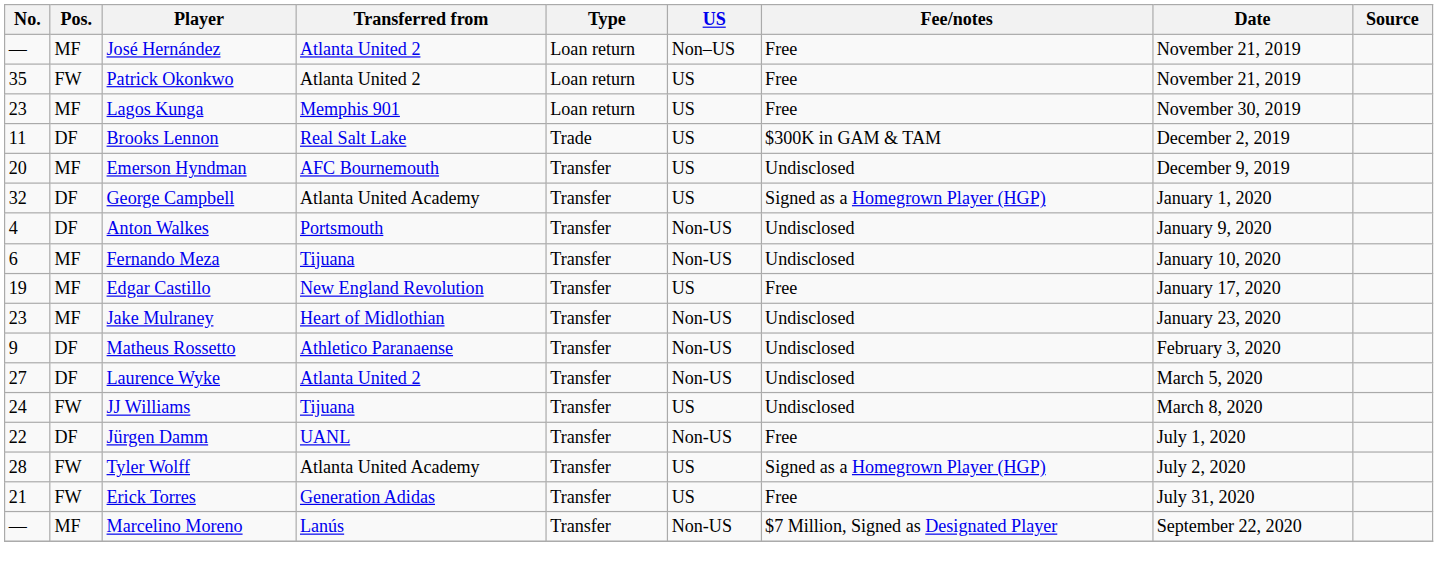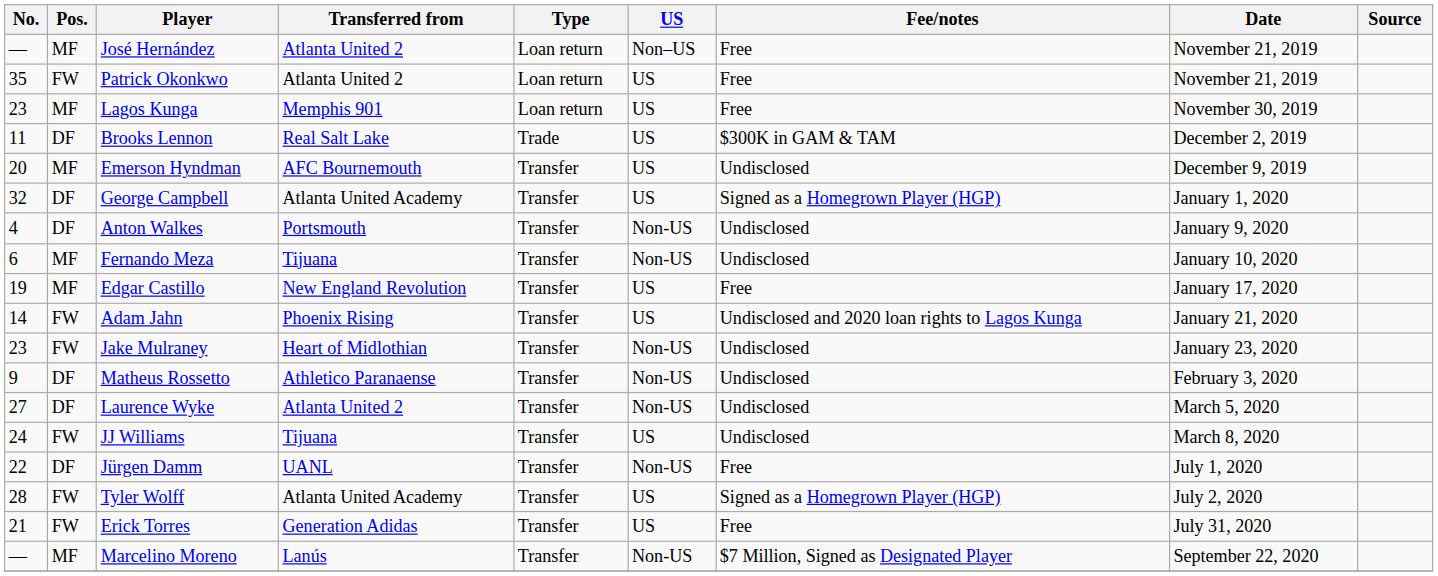+ row: 14 | FW | Adam Jahn | Phoenix Rising | Transfer | US | Undisclosed and 2020 loan rights to Lagos Kunga | January 21, 2020
Jake Mulraney | Pos.: MF -> FW
